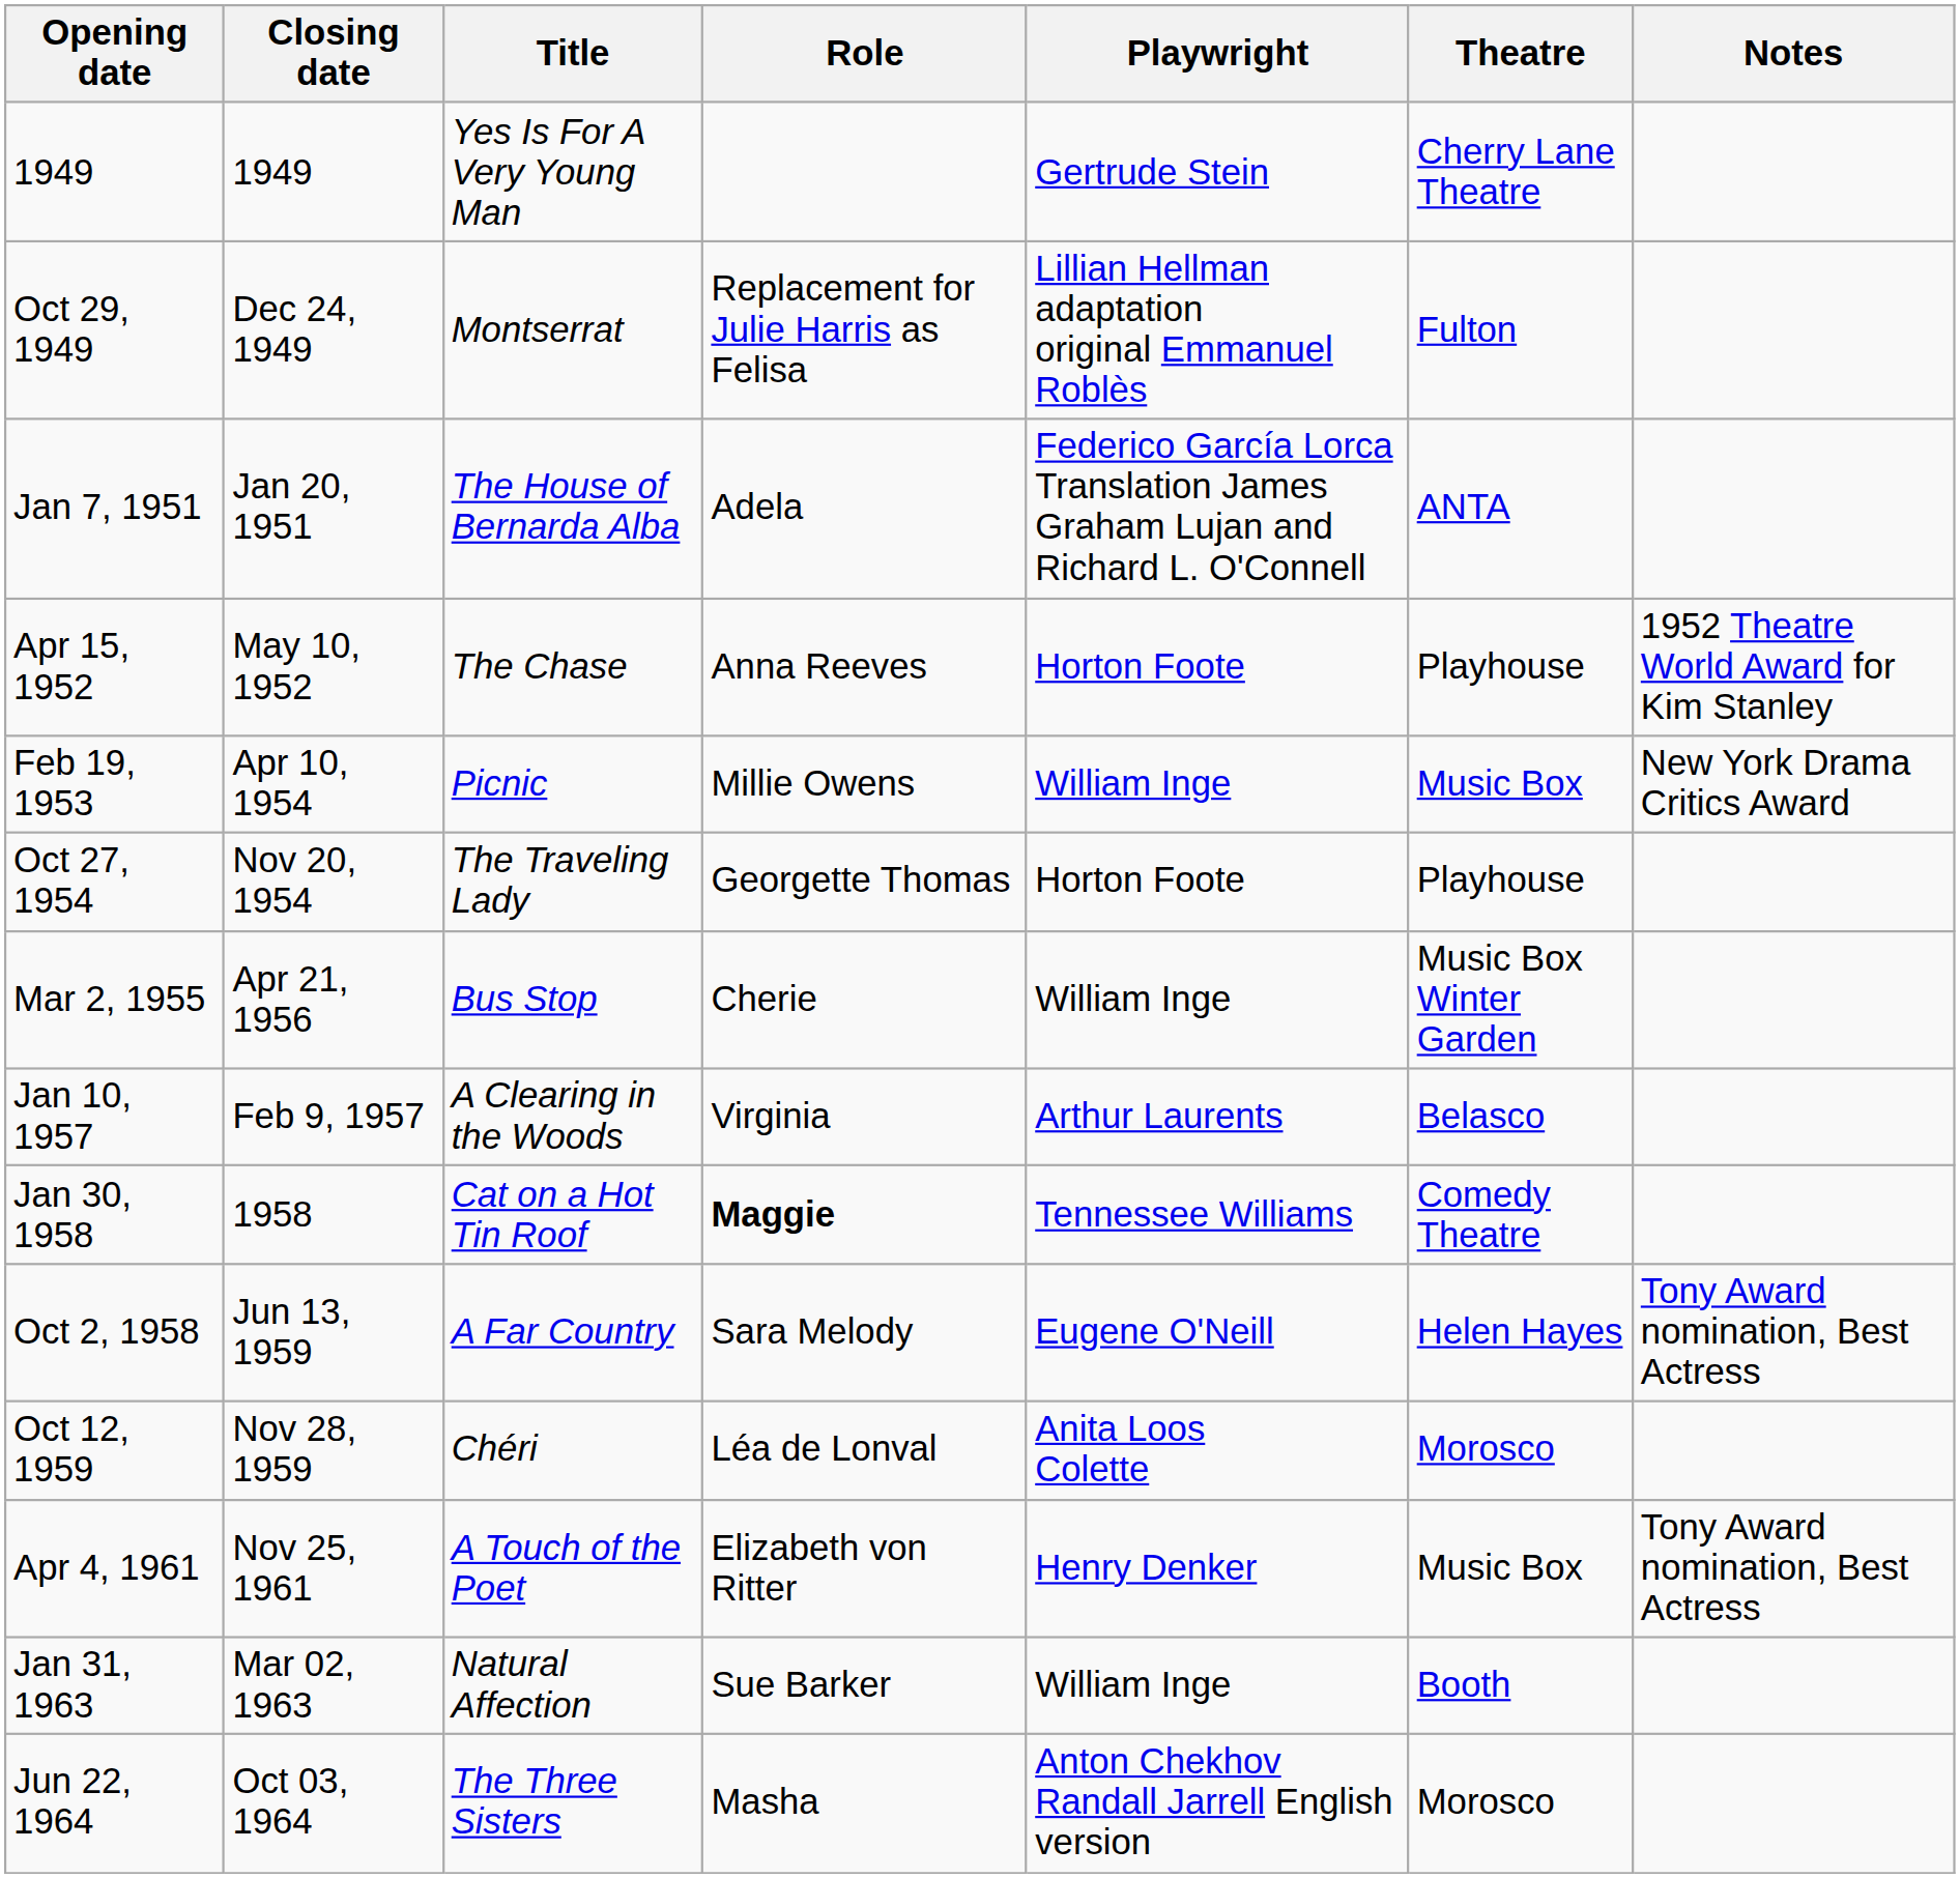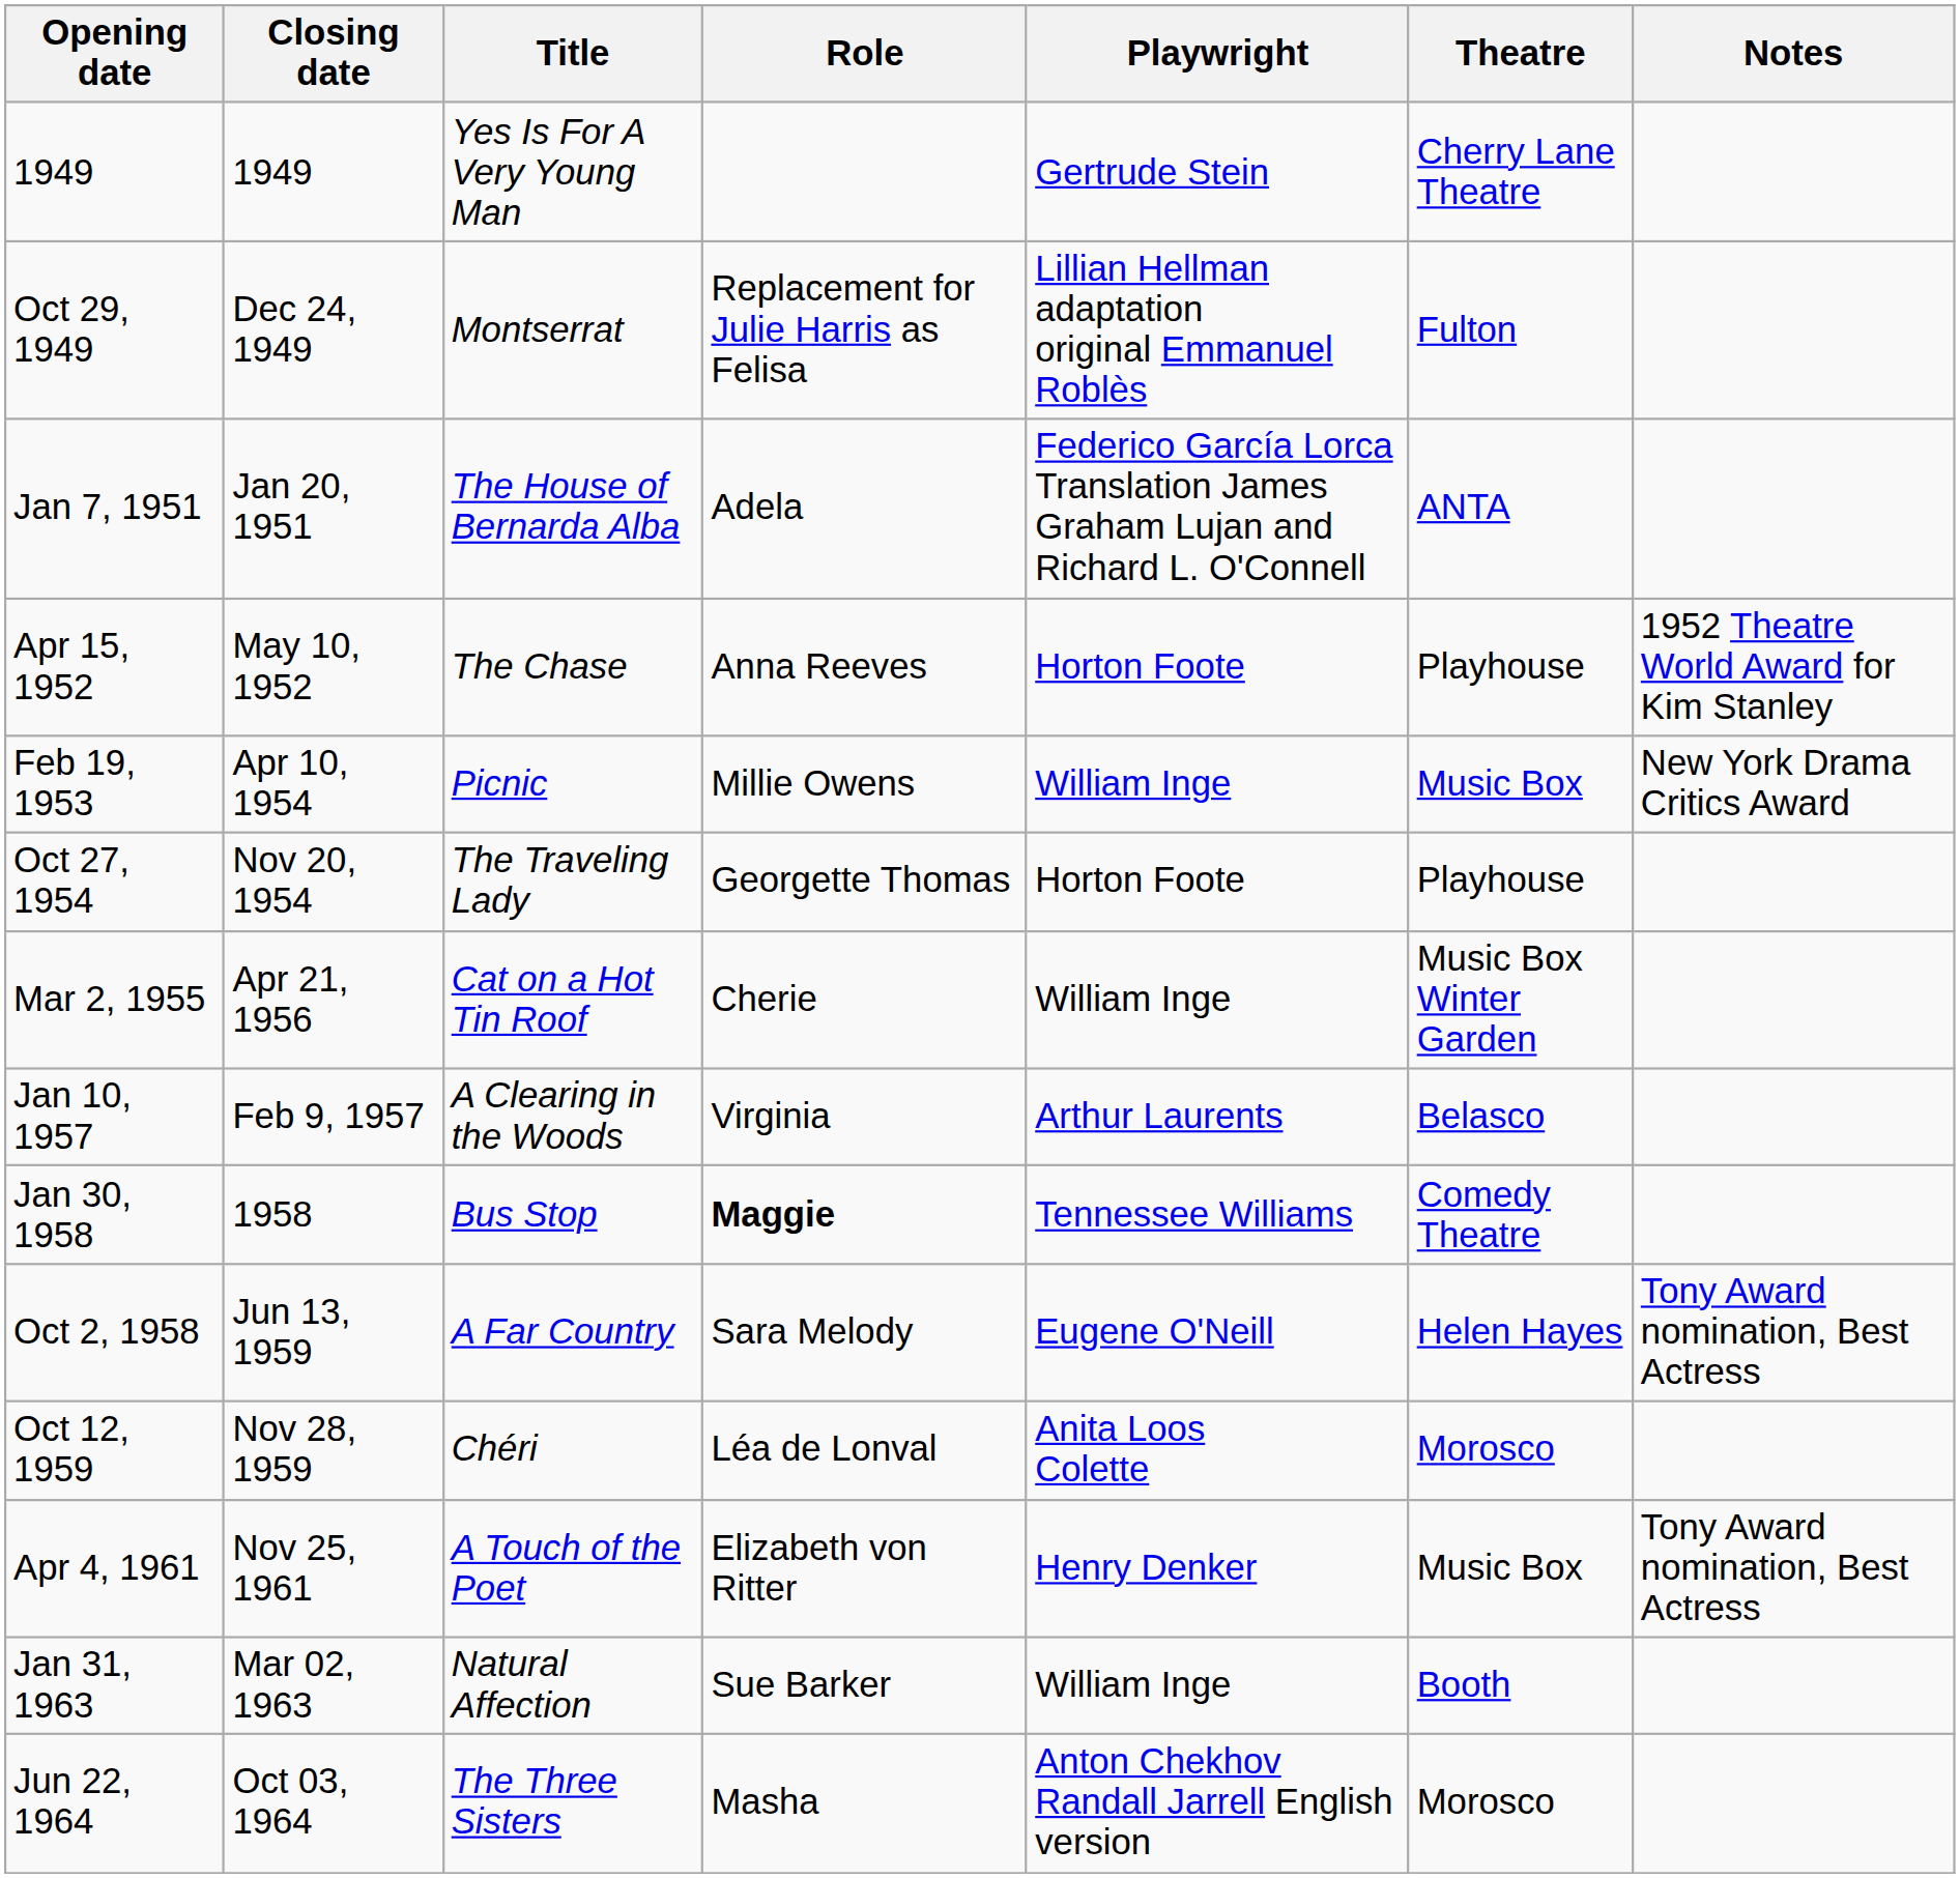Mar 2, 1955 | Title: Bus Stop -> Cat on a Hot Tin Roof
Jan 30, 1958 | Title: Cat on a Hot Tin Roof -> Bus Stop
